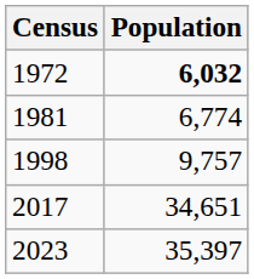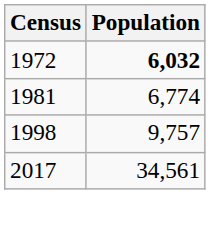2017 | Population: 34,651 -> 34,561
- row: 2023 | 35,397
